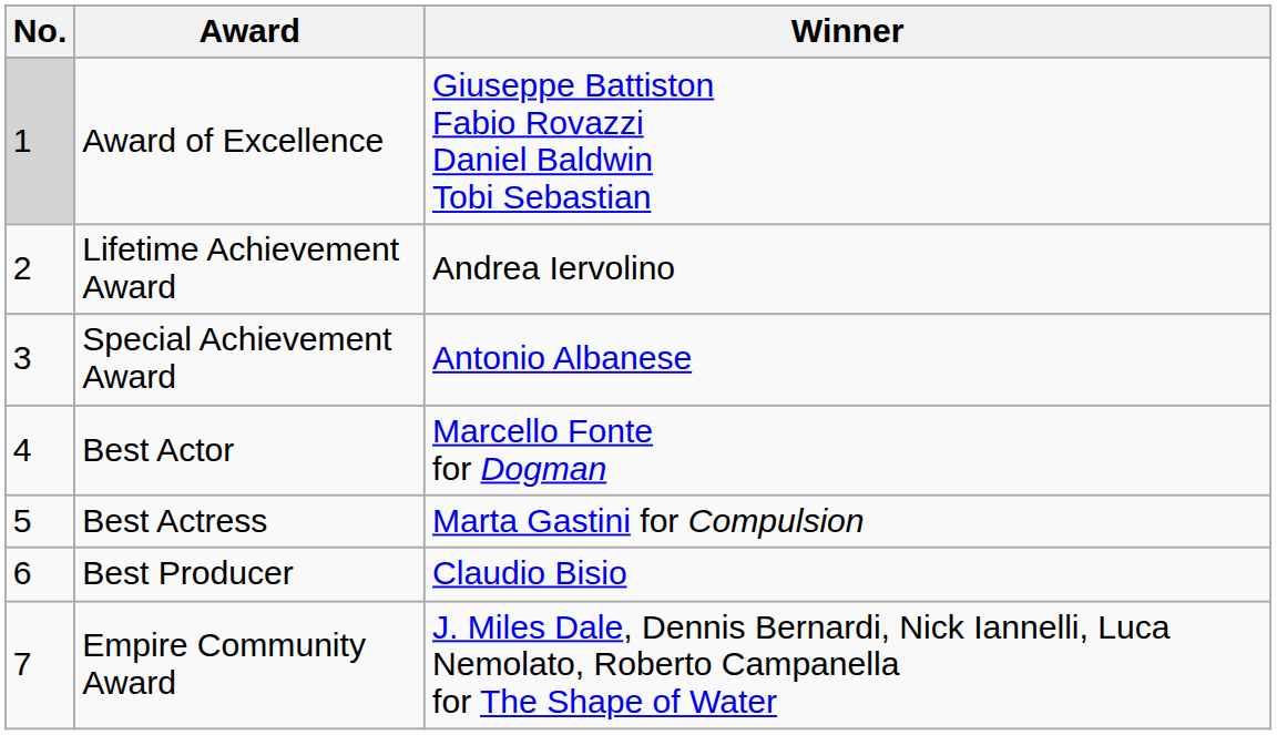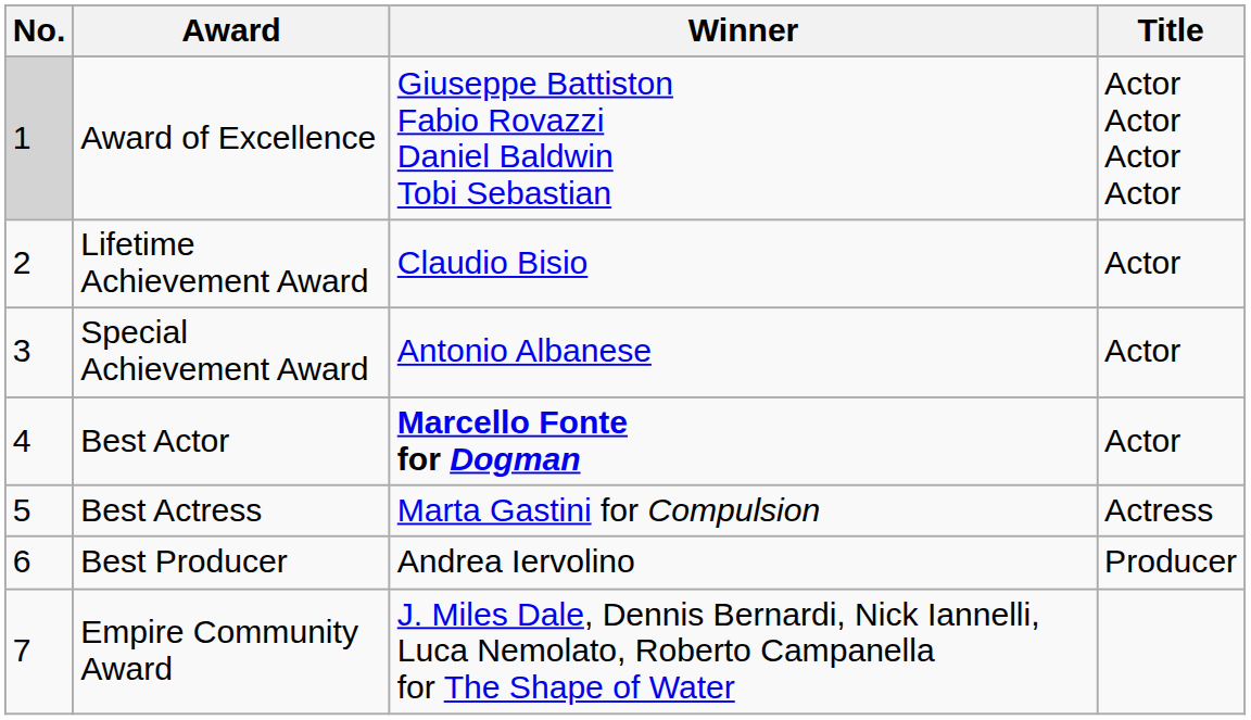+ column: Title | Actor Actor Actor Actor | Actor | Actor | Actor | Actress | Producer
Lifetime Achievement Award | Winner: Andrea Iervolino -> Claudio Bisio
Best Actor | Winner: normal -> bold
Best Producer | Winner: Claudio Bisio -> Andrea Iervolino
